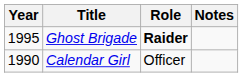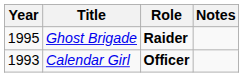Calendar Girl | Year: 1990 -> 1993
Calendar Girl | Role: normal -> bold
